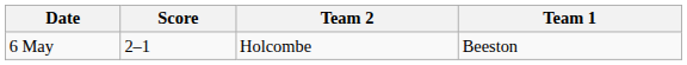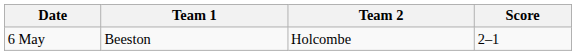columns swapped: Team 1 <-> Score
